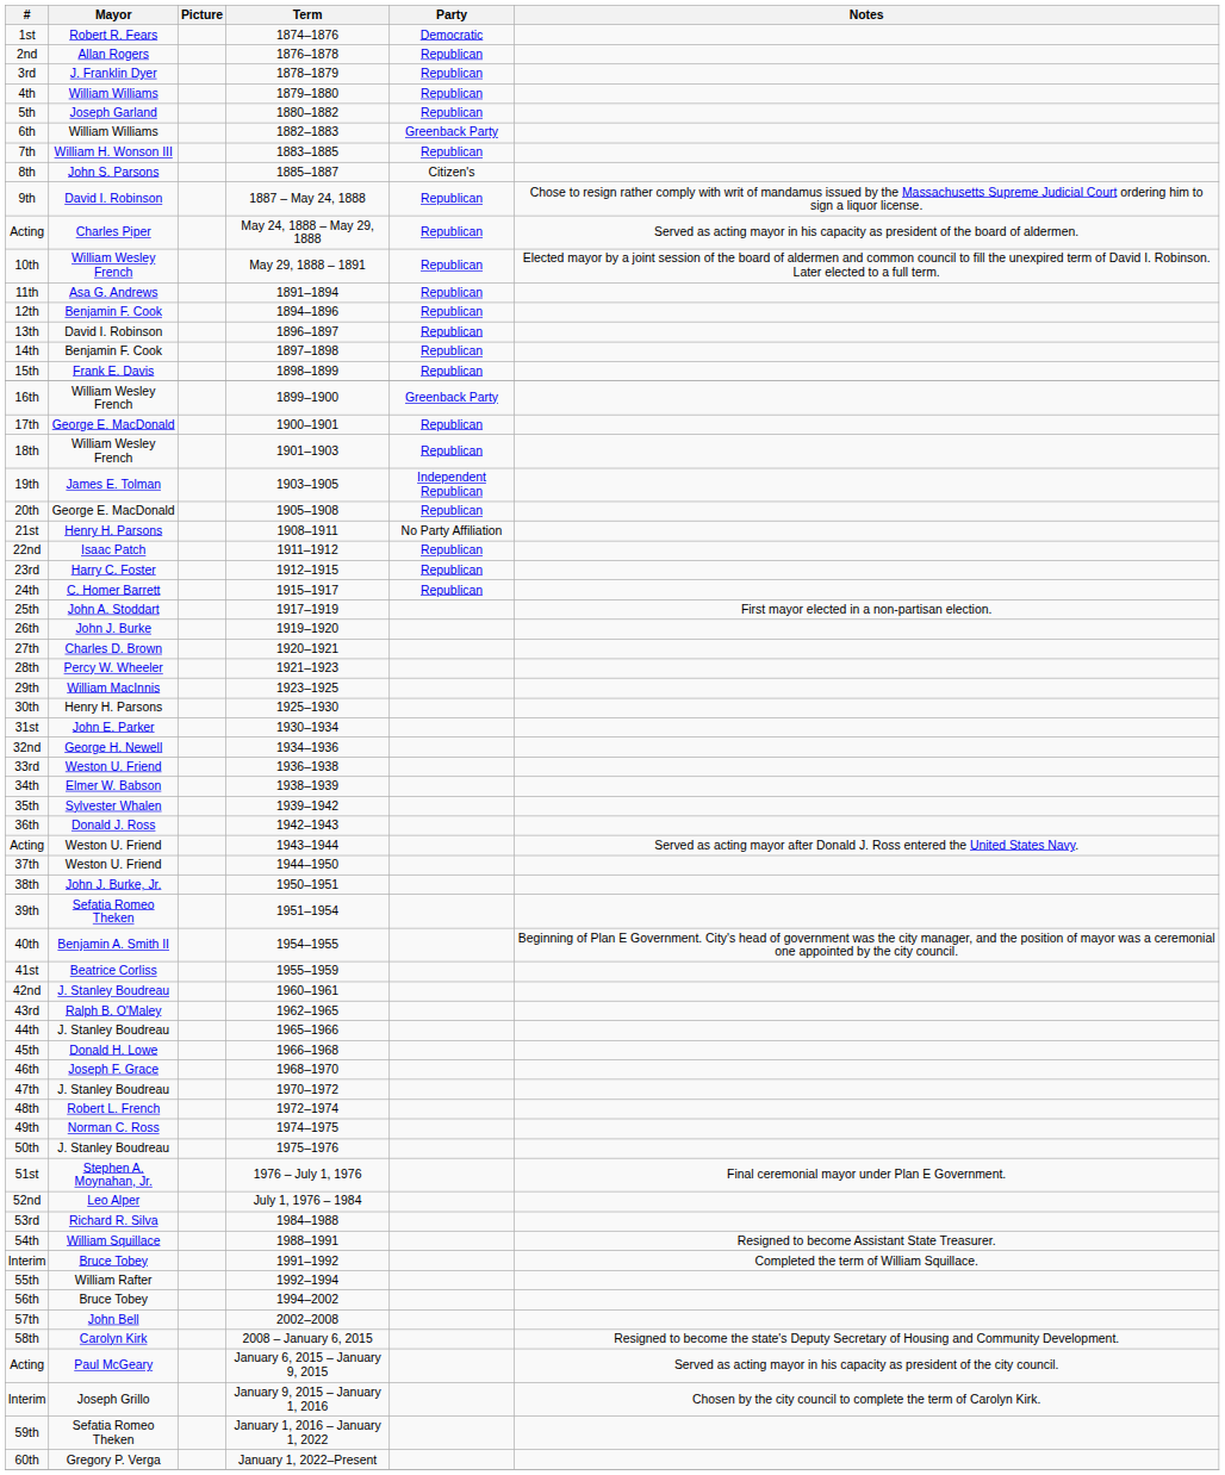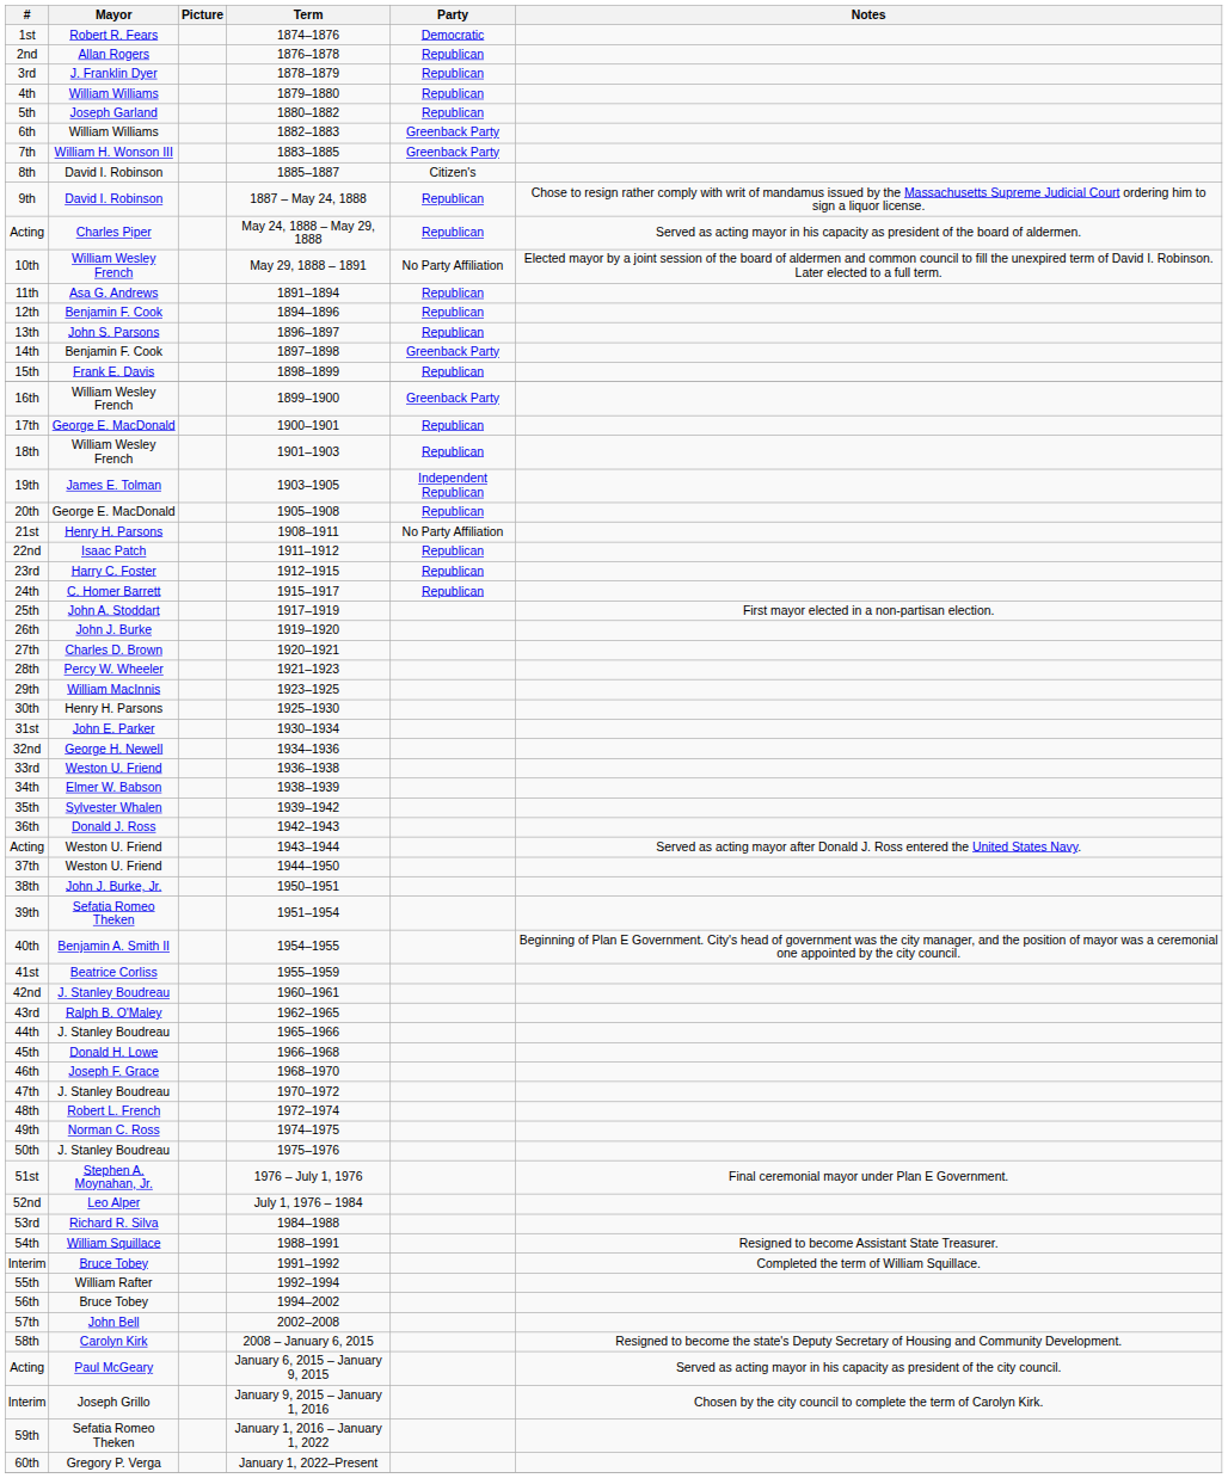7th | Party: Republican -> Greenback Party
8th | Mayor: John S. Parsons -> David I. Robinson
10th | Party: Republican -> No Party Affiliation
13th | Mayor: David I. Robinson -> John S. Parsons
14th | Party: Republican -> Greenback Party
